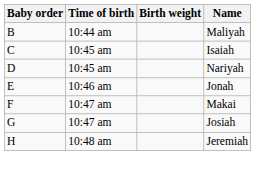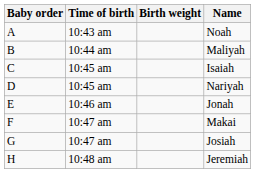+ row: A | 10:43 am | Noah
